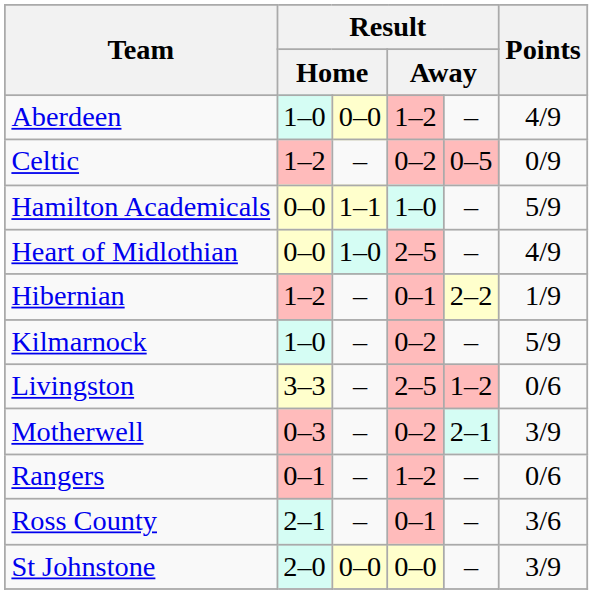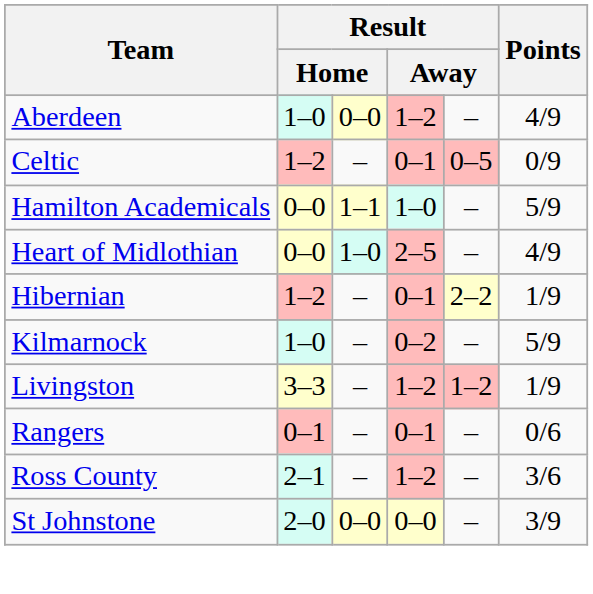Celtic | column 4: 0–2 -> 0–1
Livingston | column 4: 2–5 -> 1–2
Livingston | Points: 0/6 -> 1/9
- row: Motherwell | 0–3 | – | 0–2 | 2–1 | 3/9
Rangers | column 4: 1–2 -> 0–1
Ross County | column 4: 0–1 -> 1–2
